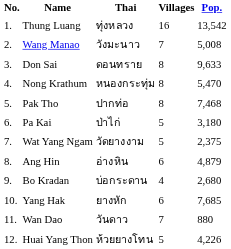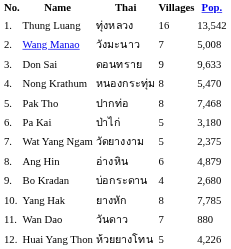Don Sai | Villages: 8 -> 9
Yang Hak | Villages: 6 -> 8
Yang Hak | Pop.: 7,685 -> 7,785
